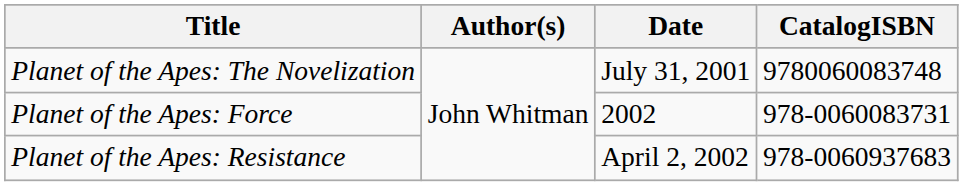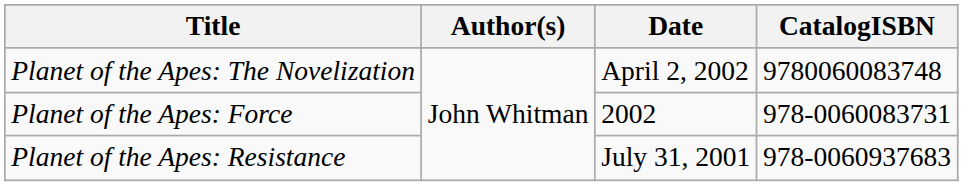Planet of the Apes: The Novelization | Date: July 31, 2001 -> April 2, 2002
Planet of the Apes: Resistance | Date: April 2, 2002 -> July 31, 2001
